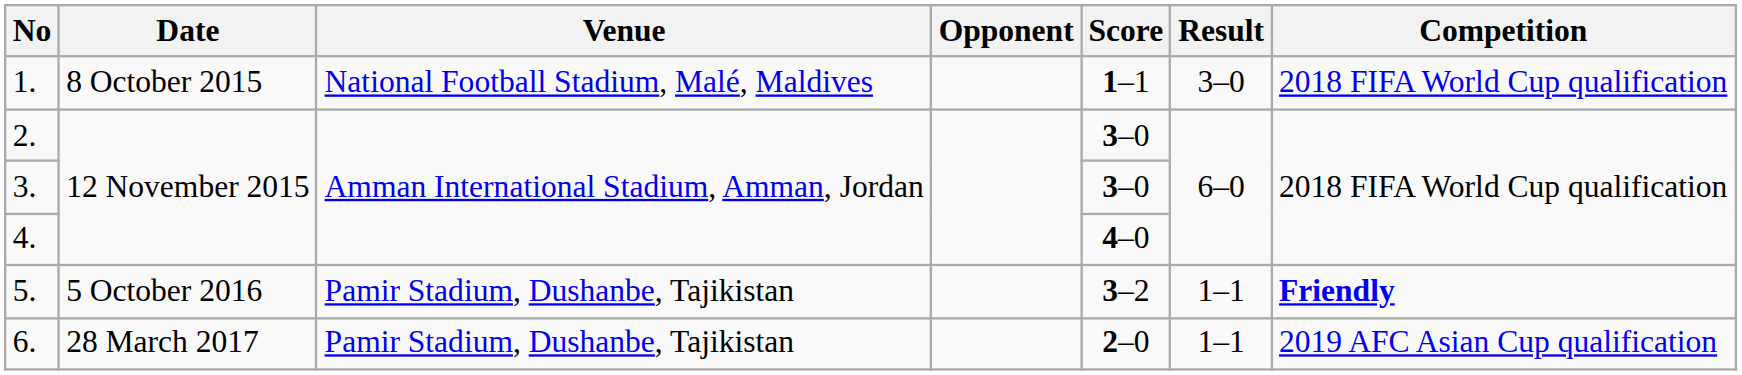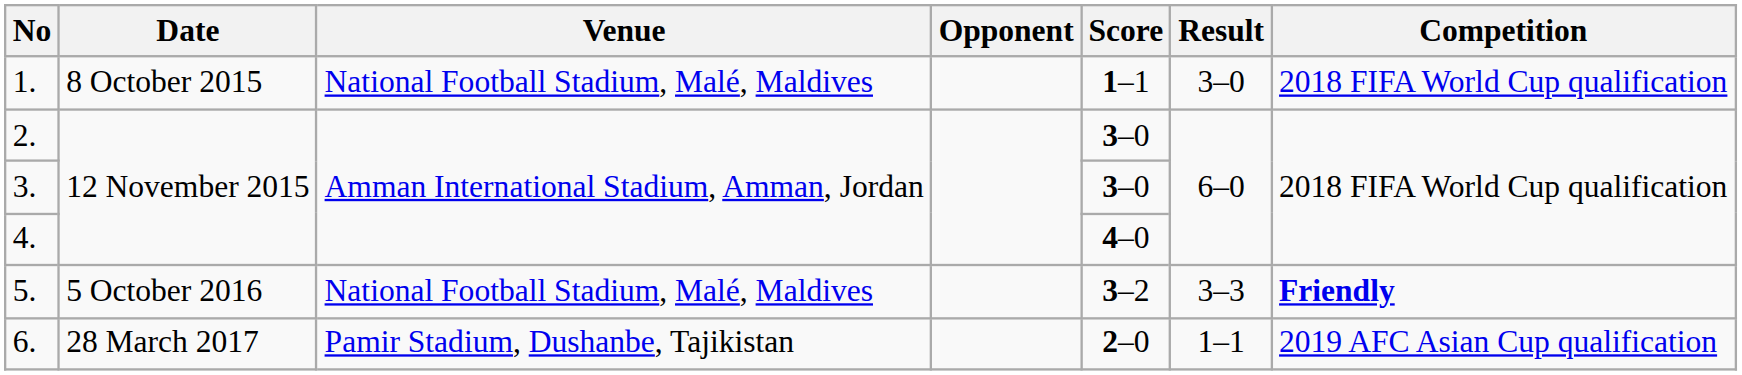5. | Venue: Pamir Stadium, Dushanbe, Tajikistan -> National Football Stadium, Malé, Maldives
5. | Result: 1–1 -> 3–3
